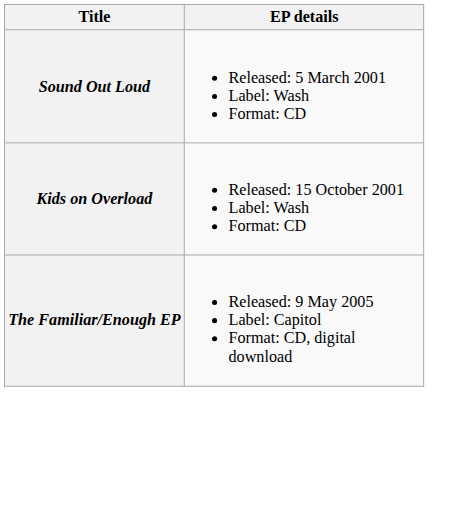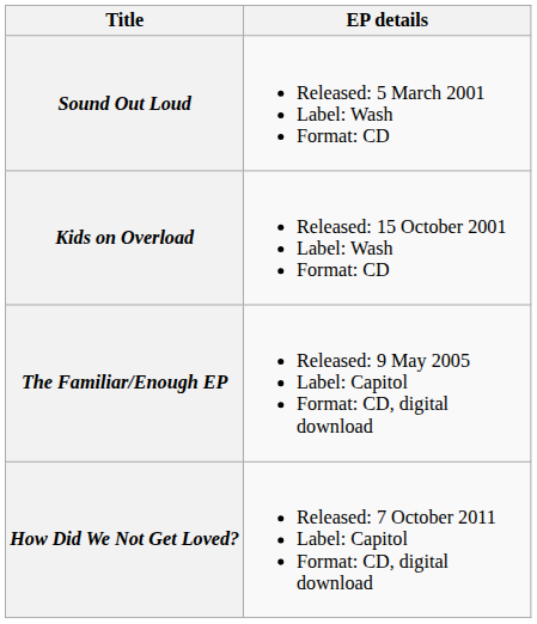+ row: How Did We Not Get Loved? | Released: 7 October 2011 Label: Capitol Format: CD, digital download
